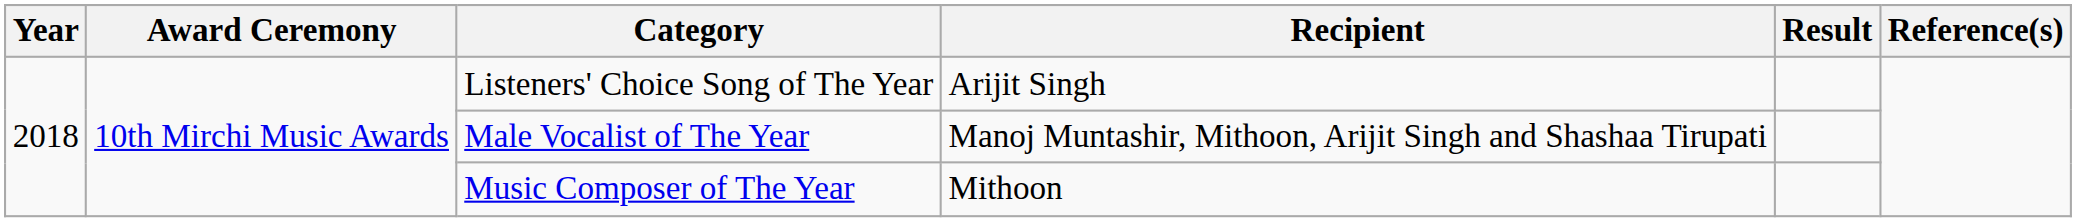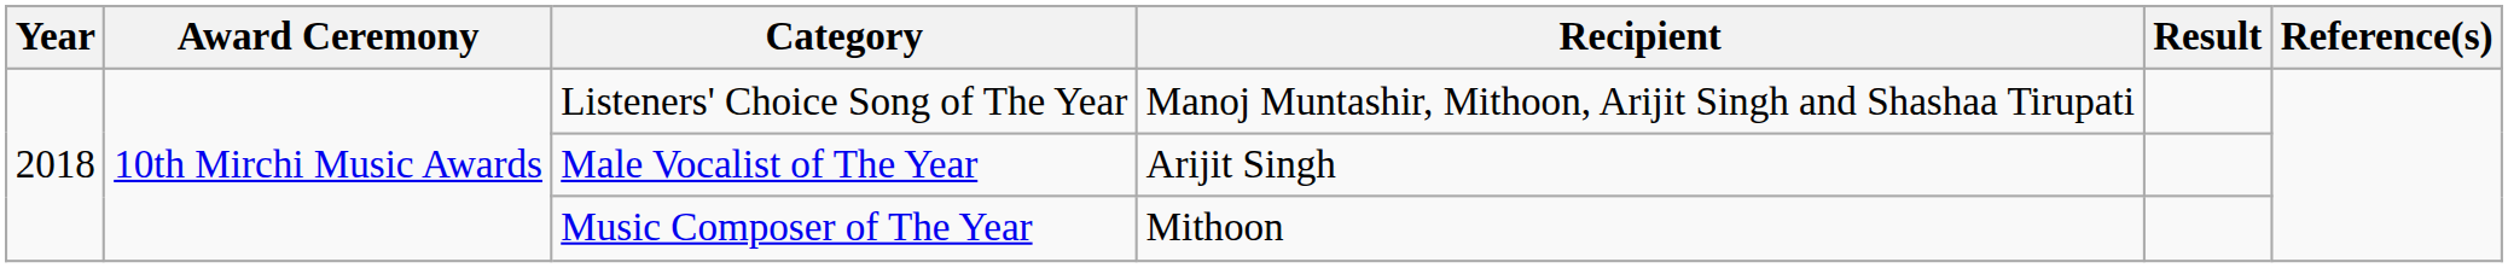Listeners' Choice Song of The Year | Recipient: Arijit Singh -> Manoj Muntashir, Mithoon, Arijit Singh and Shashaa Tirupati
Male Vocalist of The Year | Recipient: Manoj Muntashir, Mithoon, Arijit Singh and Shashaa Tirupati -> Arijit Singh
